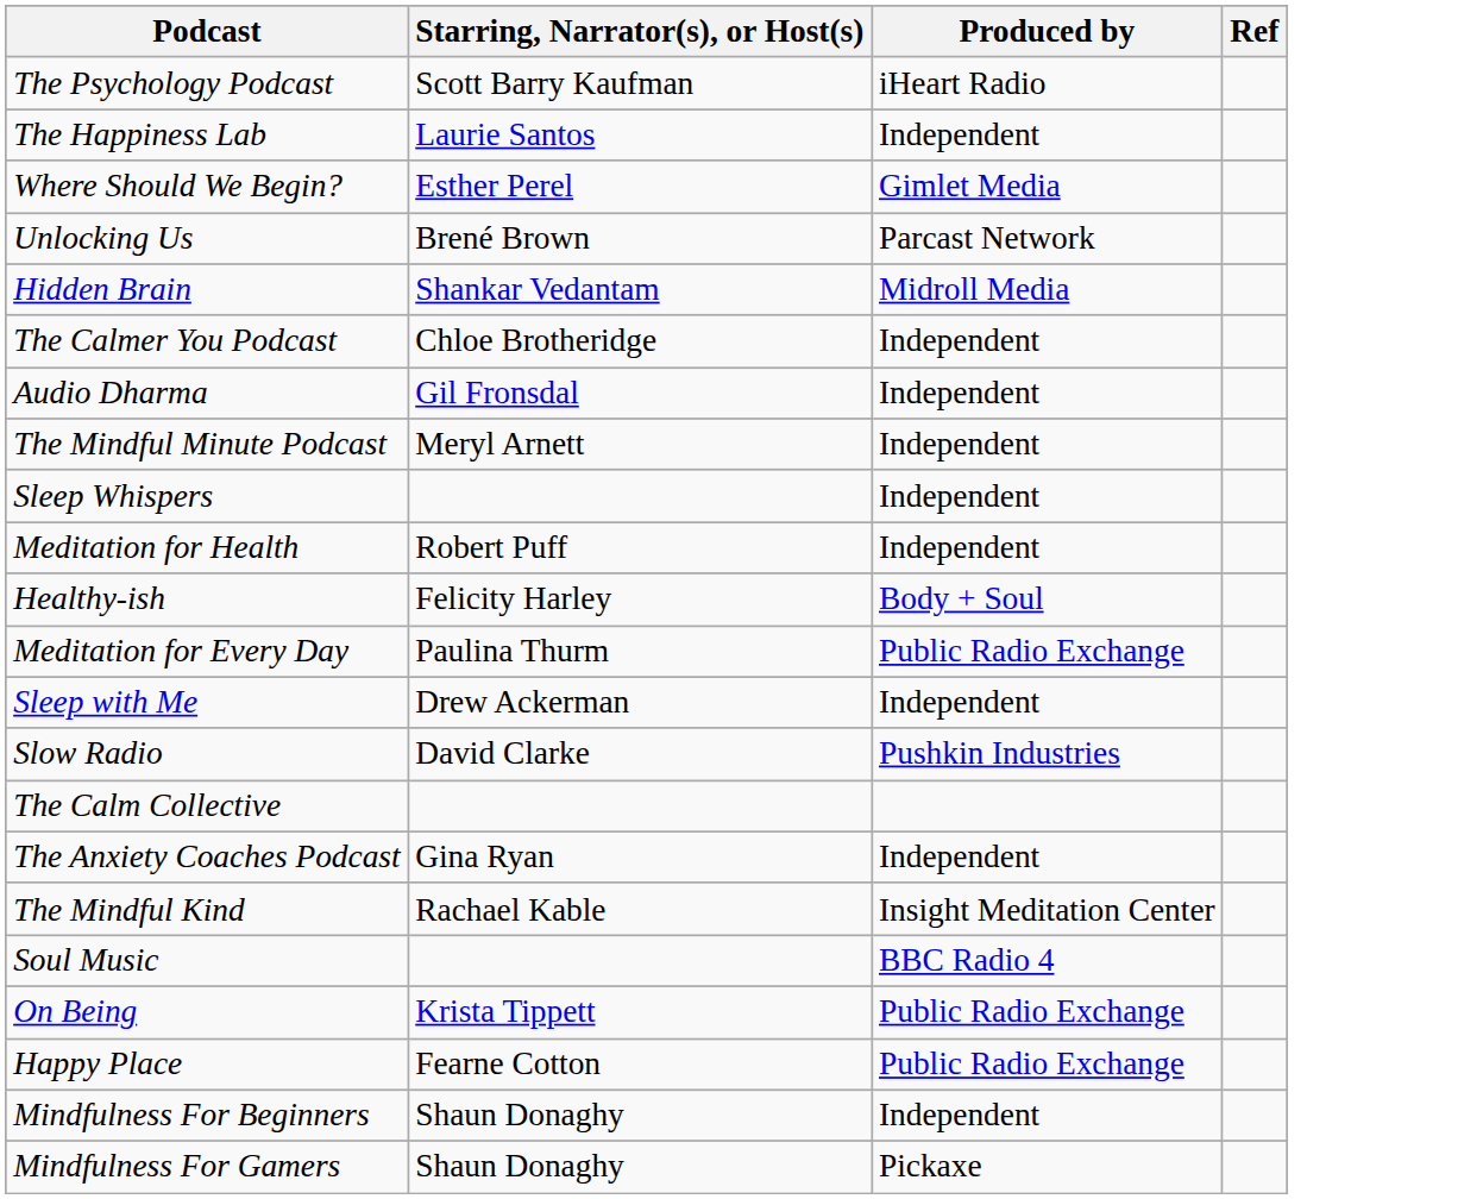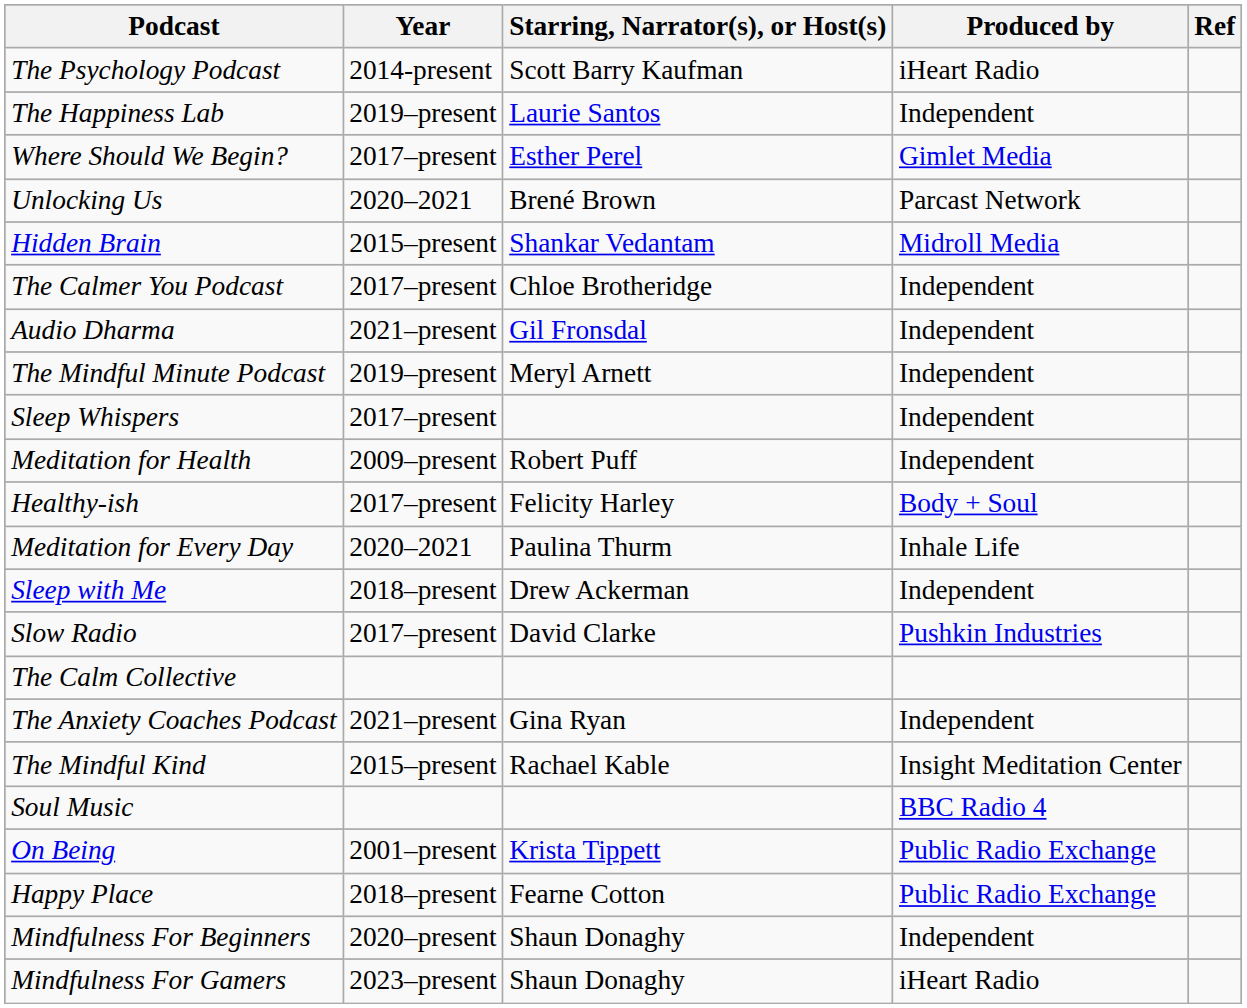+ column: Year | 2014-present | 2019–present | 2017–present | 2020–2021 | 2015–present | 2017–present | 2021–present | 2019–present | 2017–present | 2009–present | 2017–present | 2020–2021 | 2018–present | 2017–present | 2021–present | 2015–present | 2001–present | 2018–present | 2020–present | 2023–present
Meditation for Every Day | Produced by: Public Radio Exchange -> Inhale Life
Mindfulness For Gamers | Produced by: Pickaxe -> iHeart Radio
